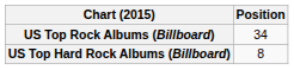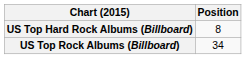rows swapped: US Top Hard Rock Albums (Billboard) <-> US Top Rock Albums (Billboard)
